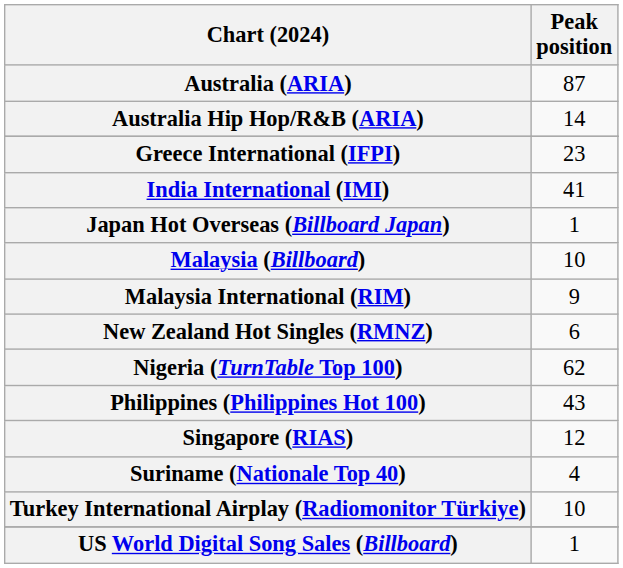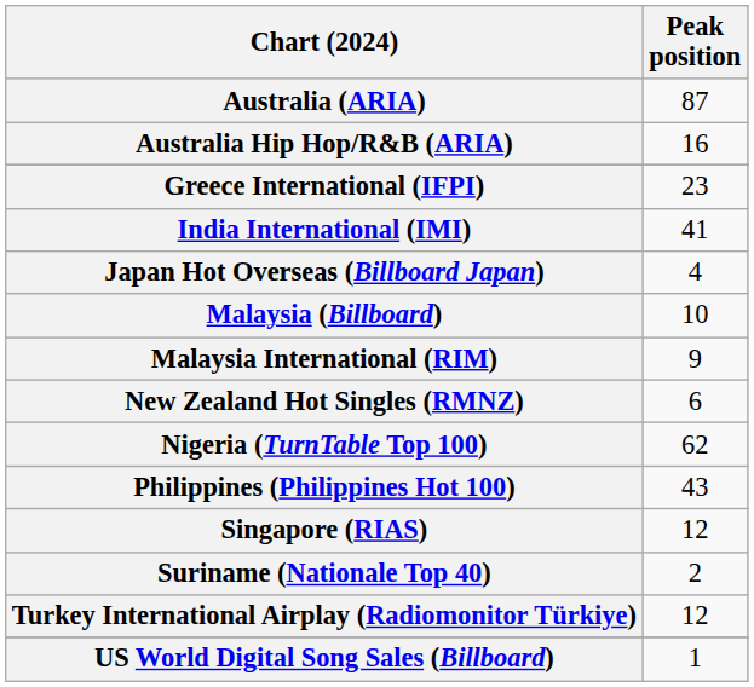Australia Hip Hop/R&B (ARIA) | Peak position: 14 -> 16
Japan Hot Overseas (Billboard Japan) | Peak position: 1 -> 4
Suriname (Nationale Top 40) | Peak position: 4 -> 2
Turkey International Airplay (Radiomonitor Türkiye) | Peak position: 10 -> 12
